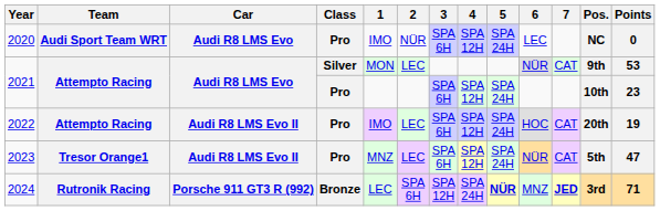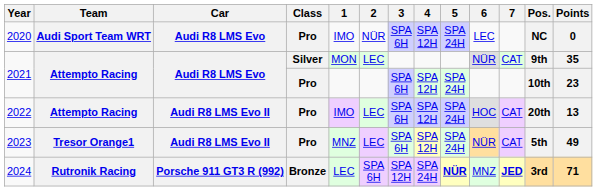2021 / Silver | Points: 53 -> 35
2022 | Points: 19 -> 13
2023 | Points: 47 -> 49
